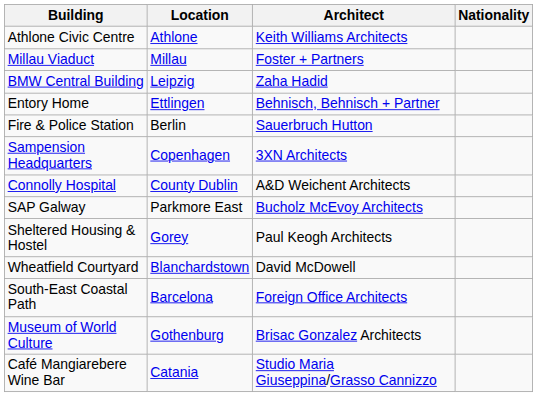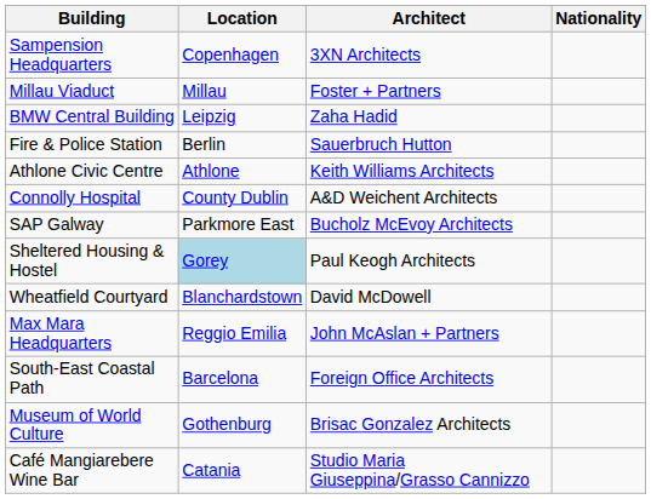rows swapped: Sampension Headquarters <-> Athlone Civic Centre
- row: Entory Home | Ettlingen | Behnisch, Behnisch + Partner
Sheltered Housing & Hostel | Location: no background -> lightblue background
+ row: Max Mara Headquarters | Reggio Emilia | John McAslan + Partners
